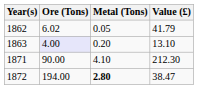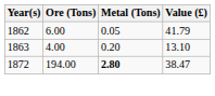1862 | Ore (Tons): 6.02 -> 6.00
1863 | Ore (Tons): lavender background -> no background
- row: 1871 | 90.00 | 4.10 | 212.30
